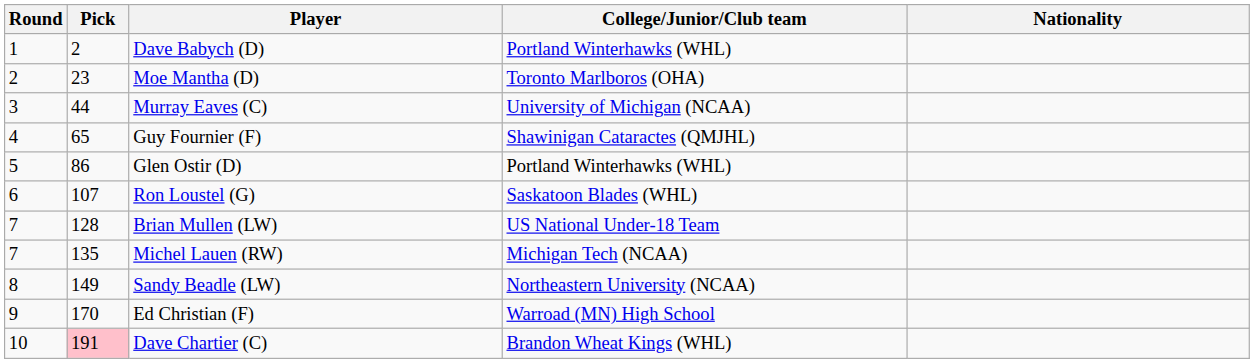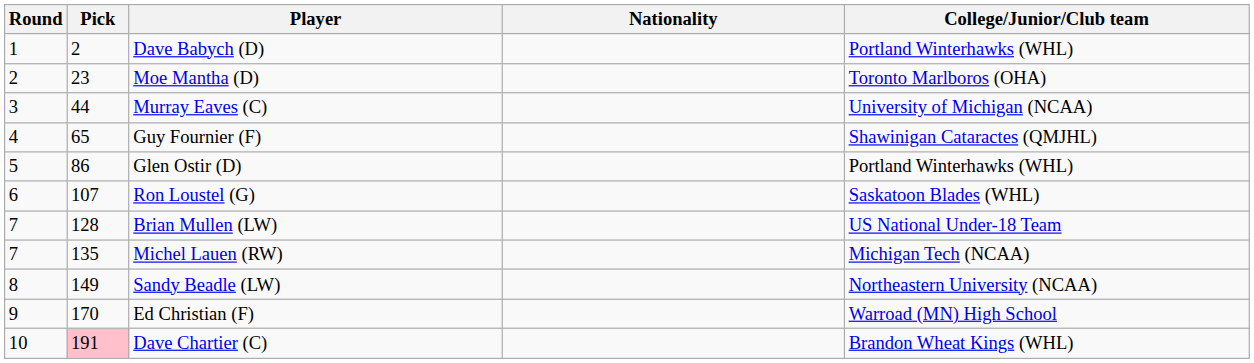columns swapped: Nationality <-> College/Junior/Club team
